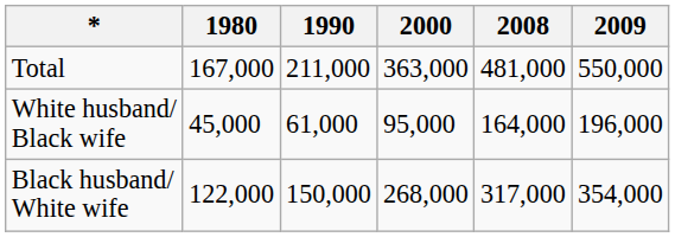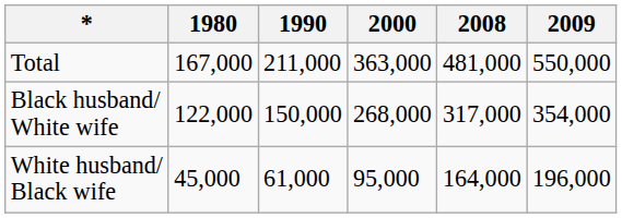rows swapped: Black husband/ White wife <-> White husband/ Black wife
